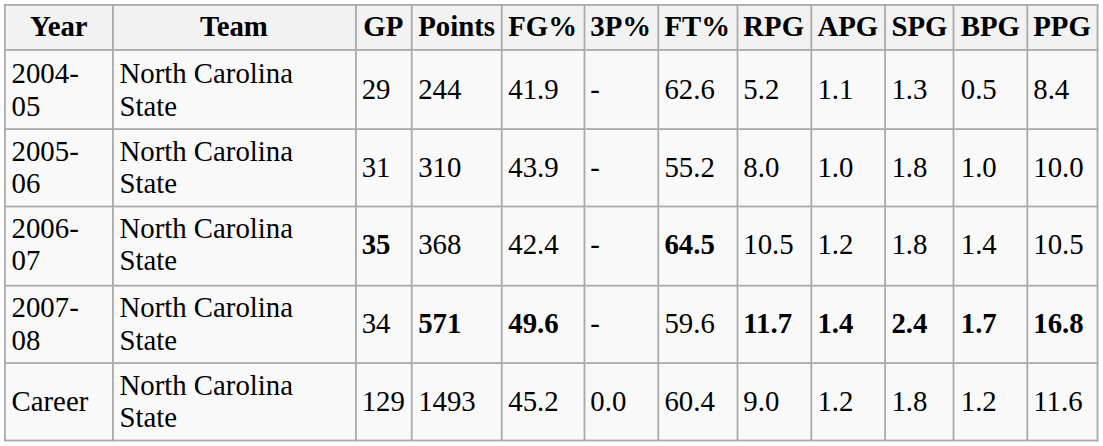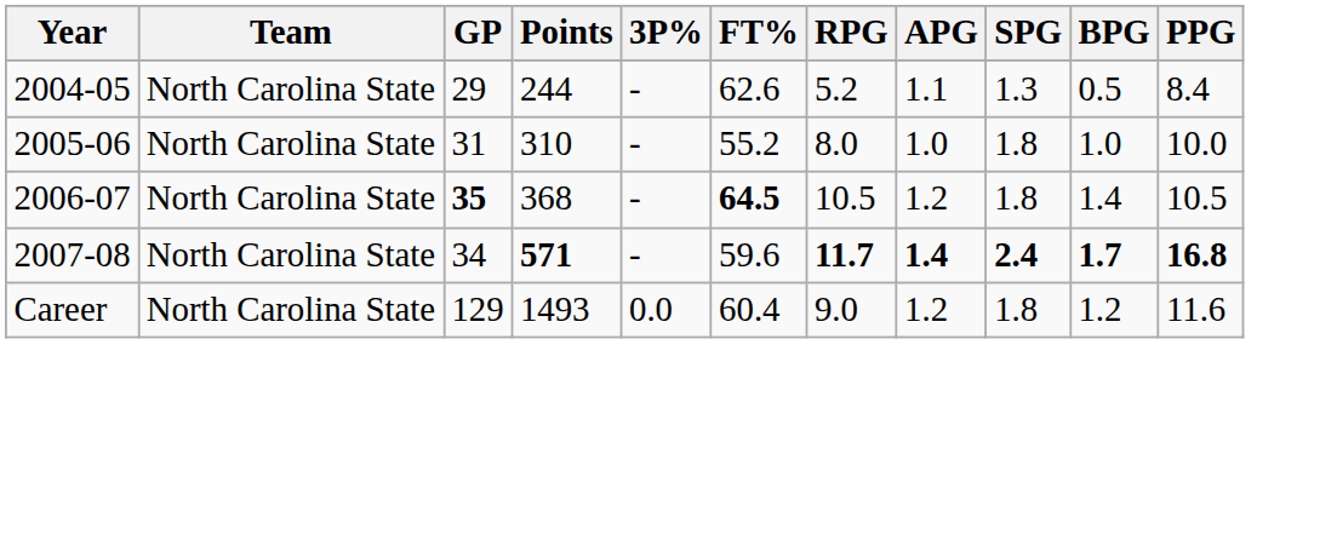- column: FG% | 41.9 | 43.9 | 42.4 | 49.6 | 45.2
